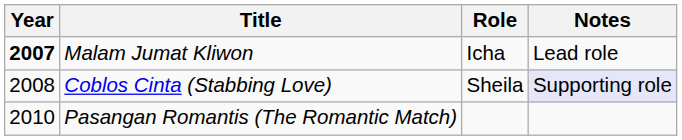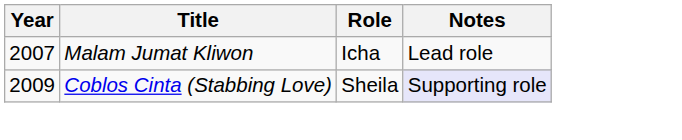Malam Jumat Kliwon | Year: bold -> normal
Coblos Cinta (Stabbing Love) | Year: 2008 -> 2009
- row: 2010 | Pasangan Romantis (The Romantic Match)
